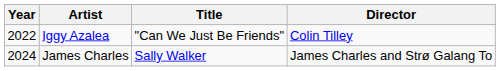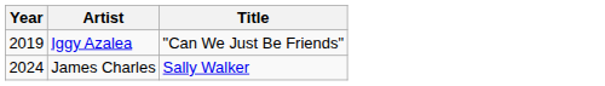- column: Director | Colin Tilley | James Charles and Strø Galang To
Iggy Azalea | Year: 2022 -> 2019
